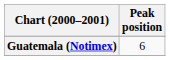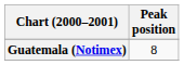Guatemala (Notimex) | Peak position: 6 -> 8
